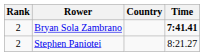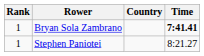Bryan Sola Zambrano | Rank: 2 -> 1
Stephen Paniotei | Rank: 2 -> 1
